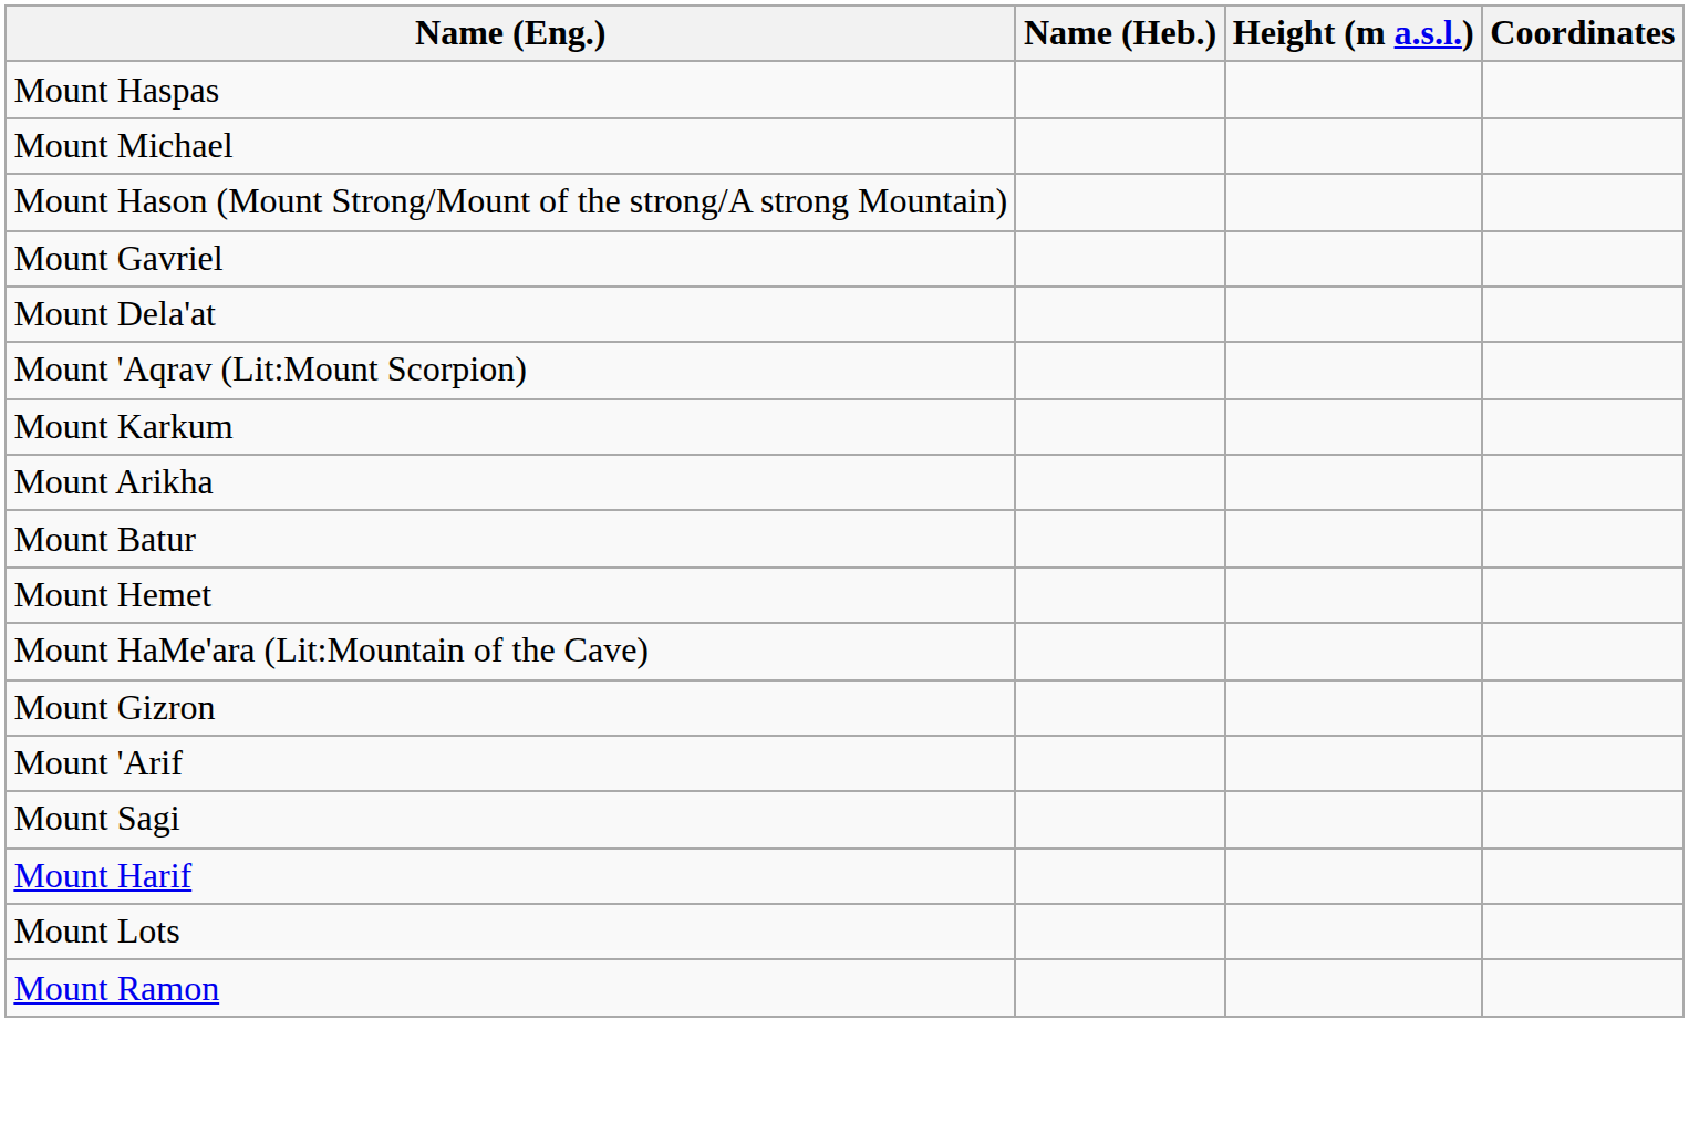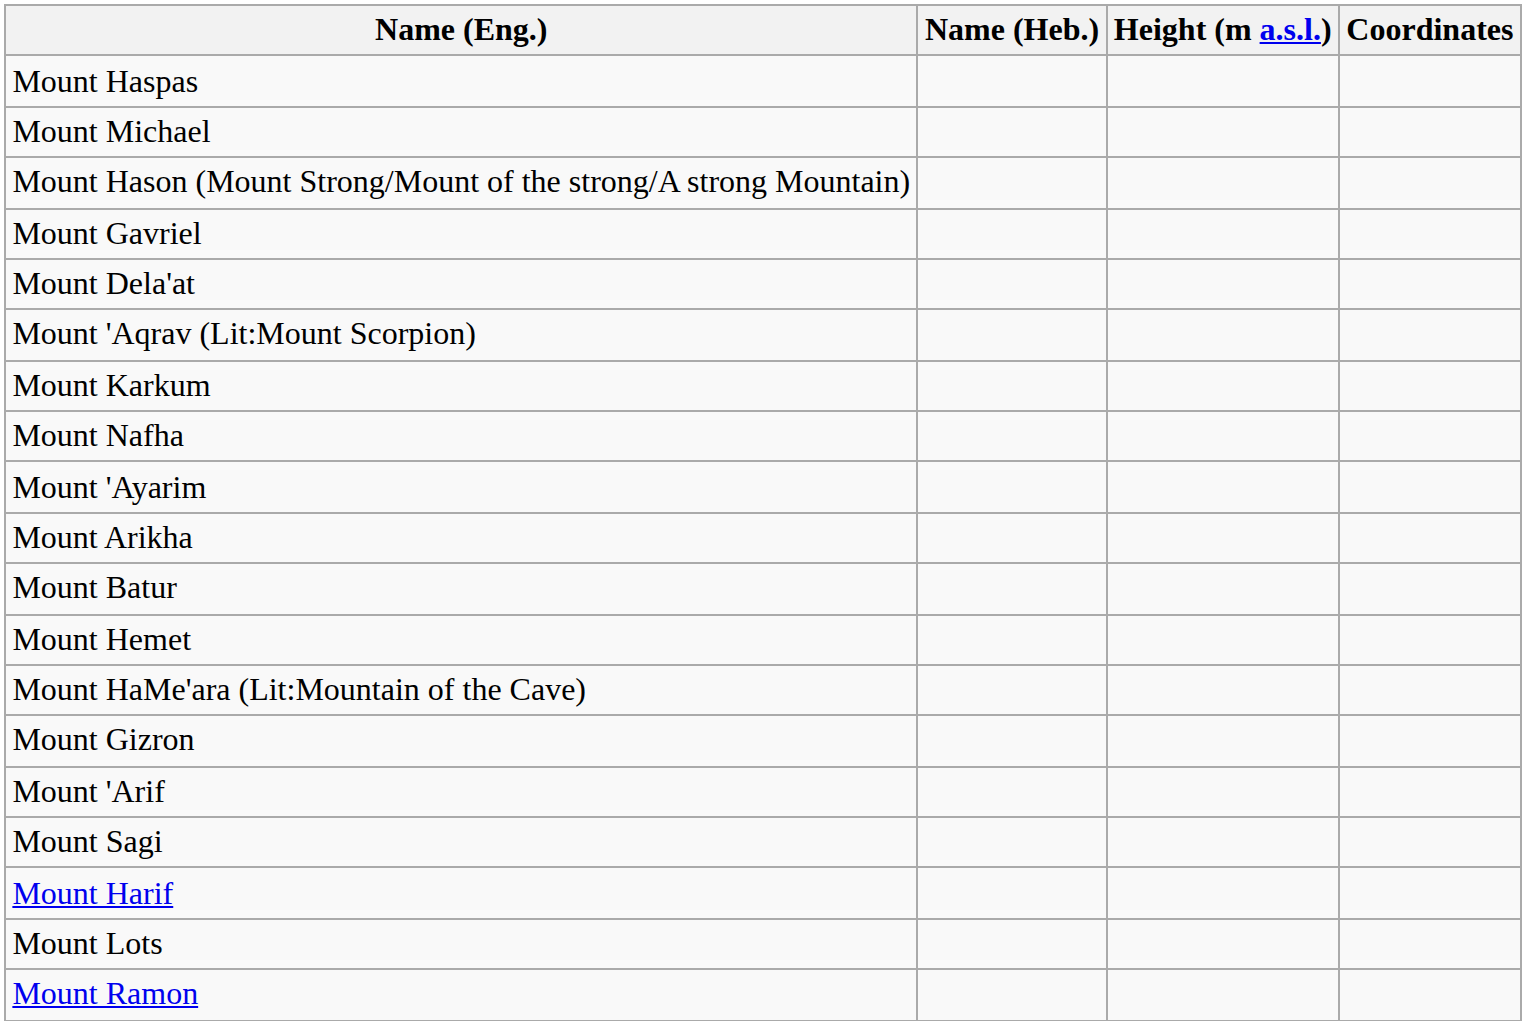+ row: Mount Nafha
+ row: Mount 'Ayarim
